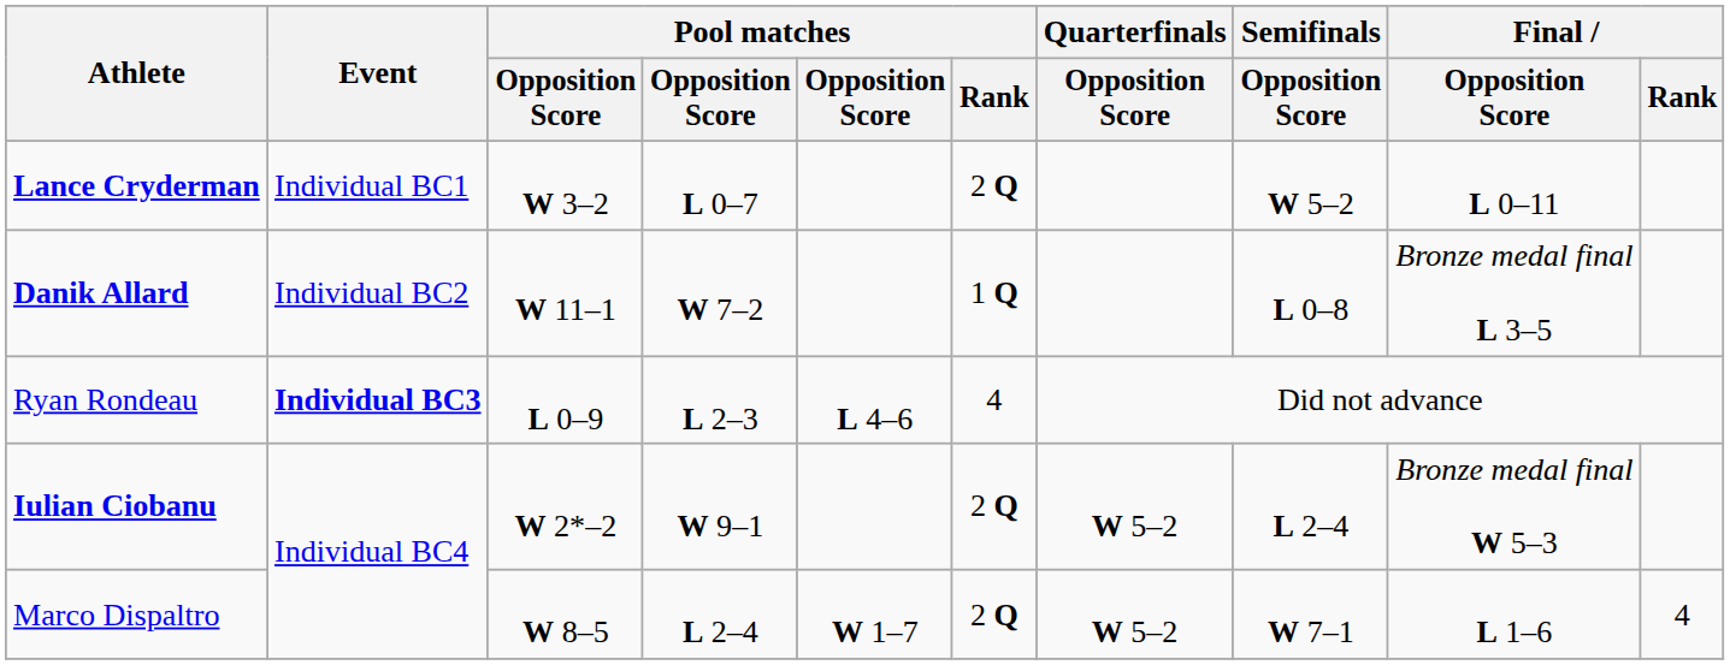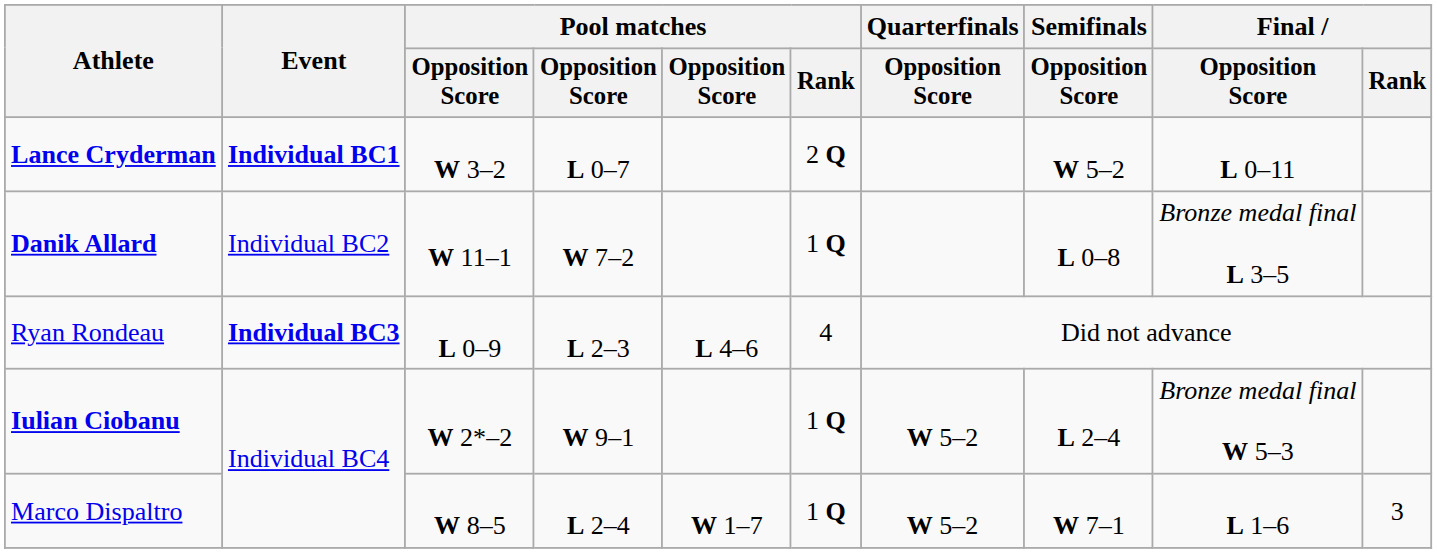Lance Cryderman | Event: normal -> bold
Iulian Ciobanu | Pool matches / Rank: 2 Q -> 1 Q
Marco Dispaltro | Pool matches / Rank: 2 Q -> 1 Q
Marco Dispaltro | Final / Rank: 4 -> 3
